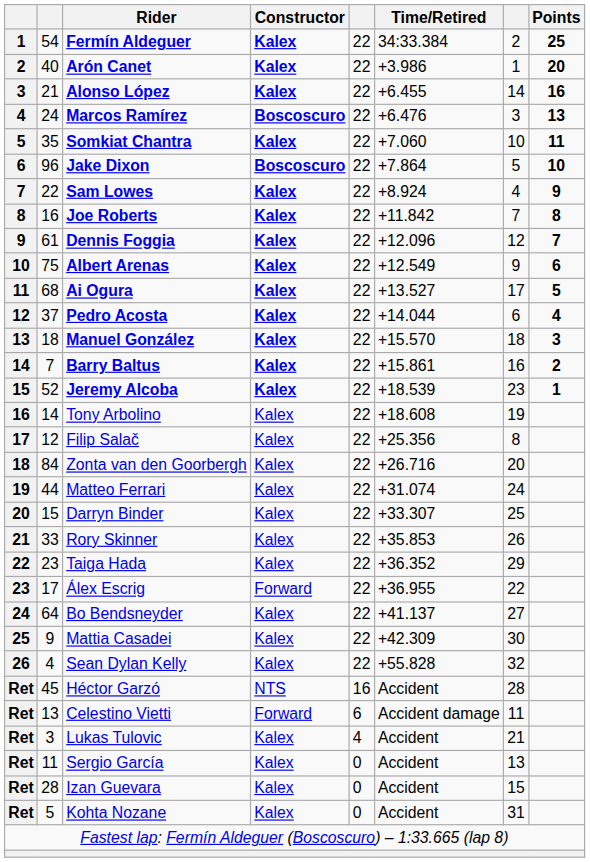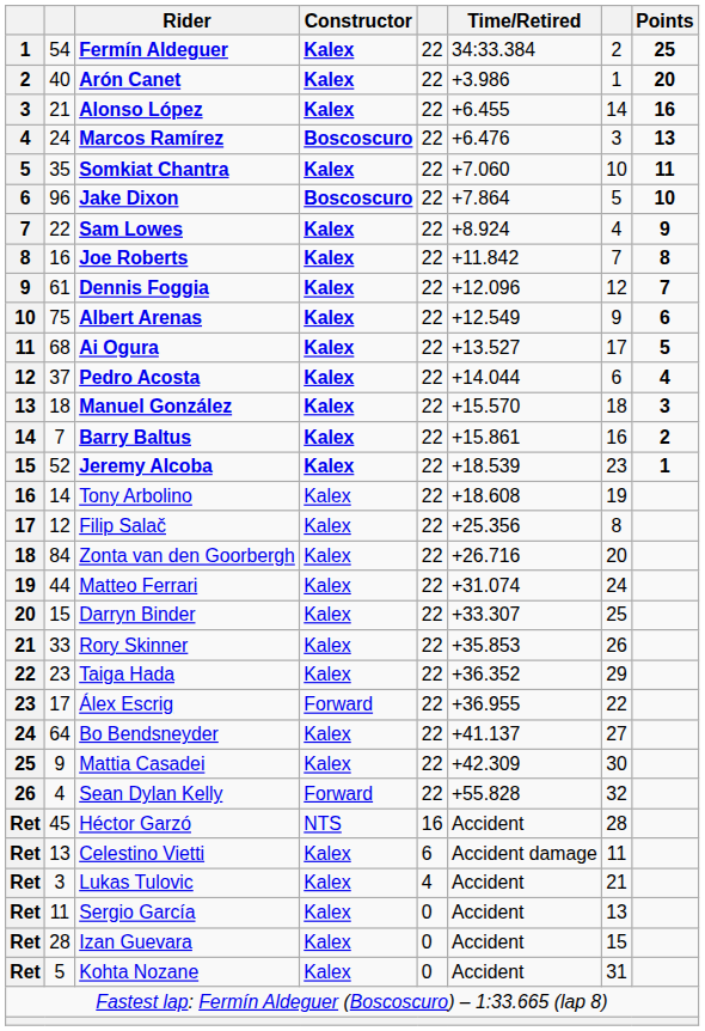Sean Dylan Kelly | Constructor: Kalex -> Forward
Celestino Vietti | Constructor: Forward -> Kalex
